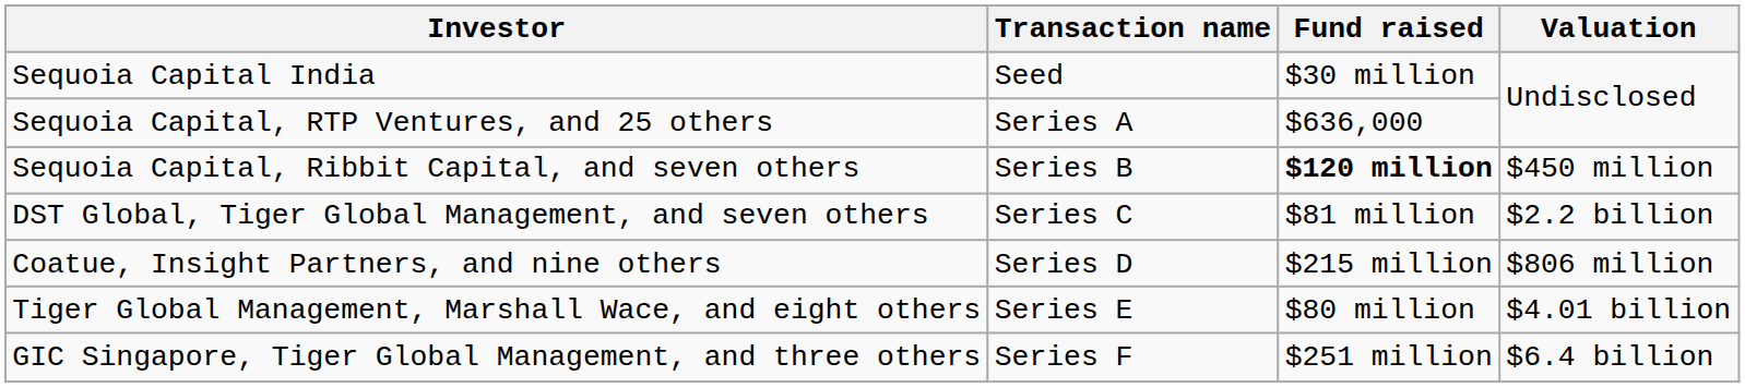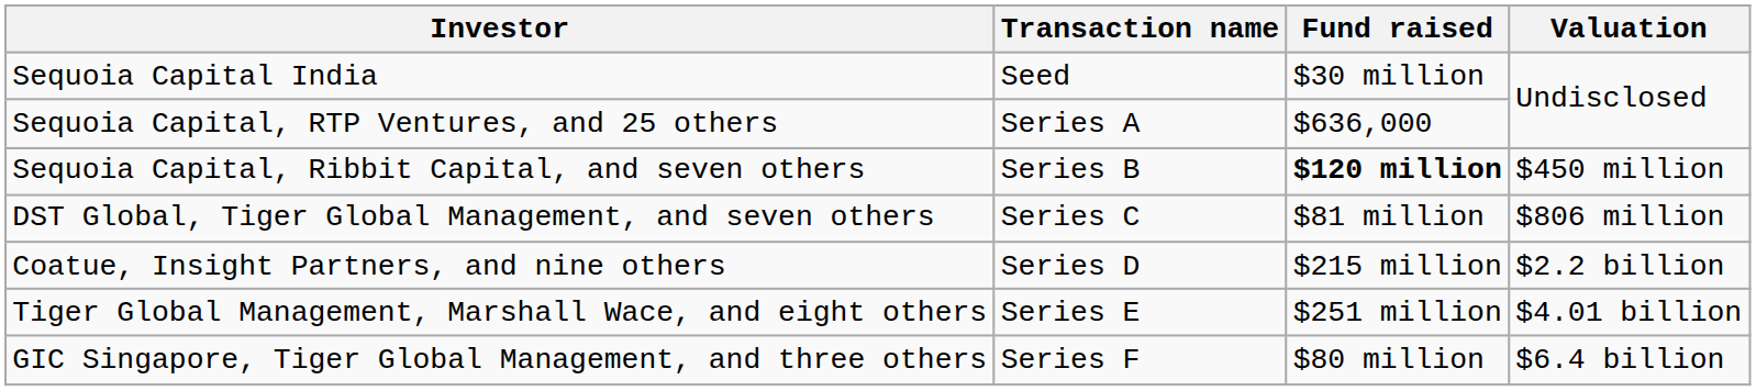DST Global, Tiger Global Management, and seven others | Valuation: $2.2 billion -> $806 million
Coatue, Insight Partners, and nine others | Valuation: $806 million -> $2.2 billion
Tiger Global Management, Marshall Wace, and eight others | Fund raised: $80 million -> $251 million
GIC Singapore, Tiger Global Management, and three others | Fund raised: $251 million -> $80 million
